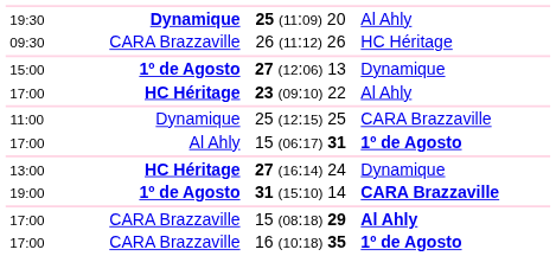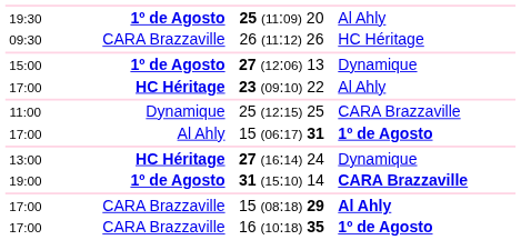25 (11:09) 20 | column 2: Dynamique -> 1º de Agosto
